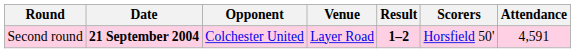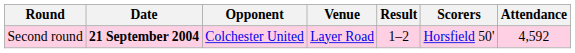Second round | Result: bold -> normal
Second round | Attendance: 4,591 -> 4,592
